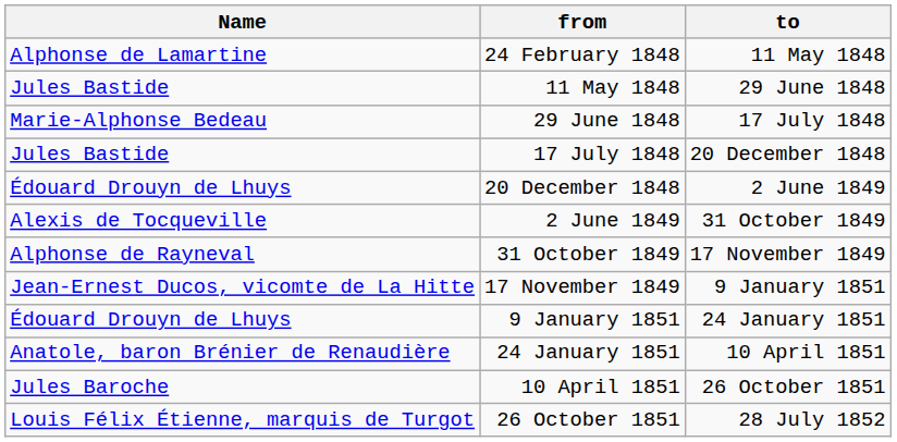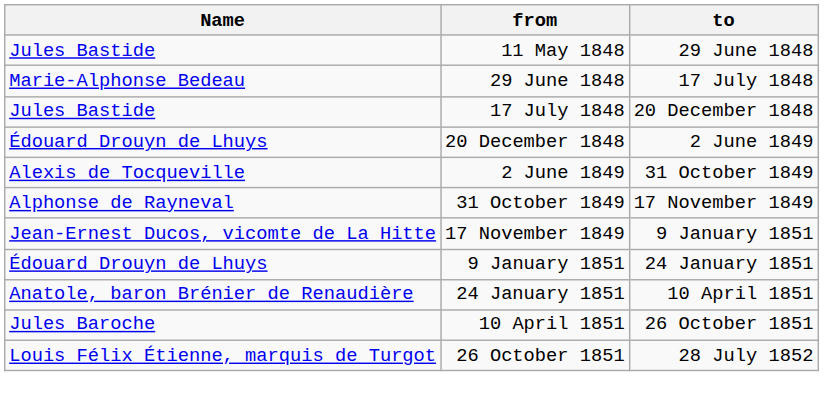- row: Alphonse de Lamartine | 24 February 1848 | 11 May 1848
